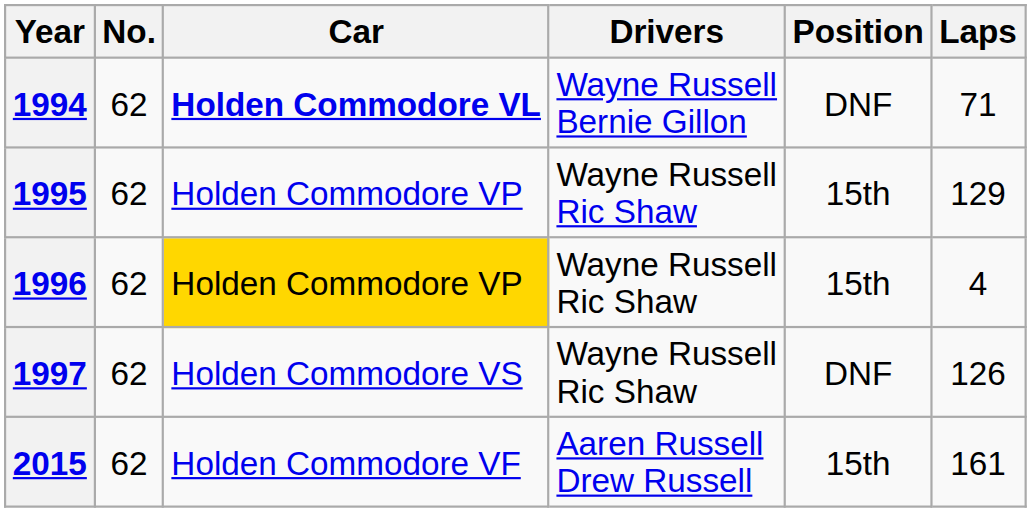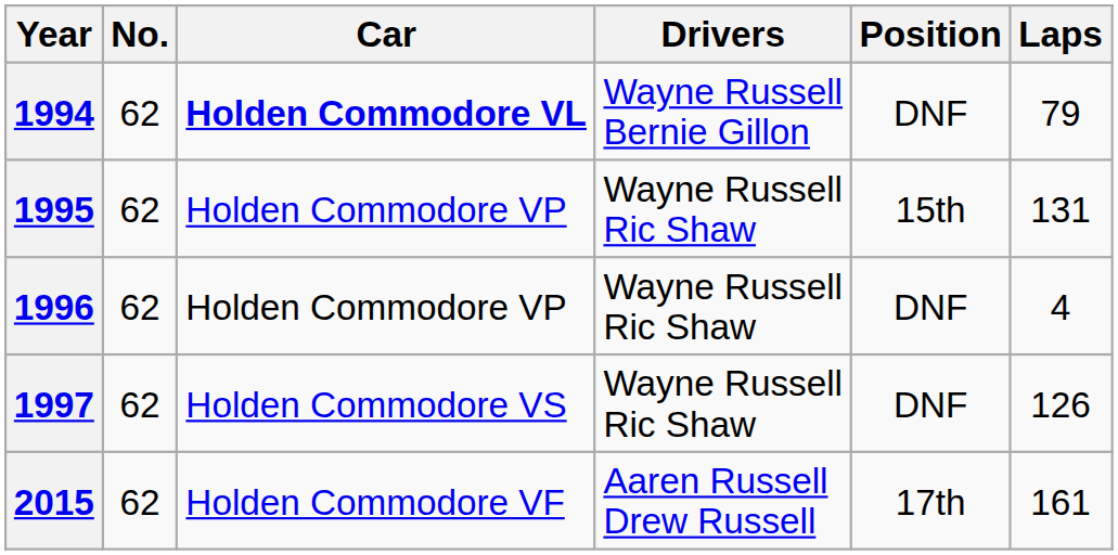1994 | Laps: 71 -> 79
1995 | Laps: 129 -> 131
1996 | Car: gold background -> no background
1996 | Position: 15th -> DNF
2015 | Position: 15th -> 17th
